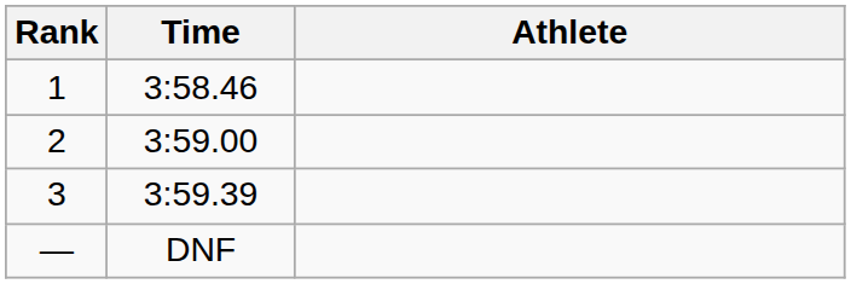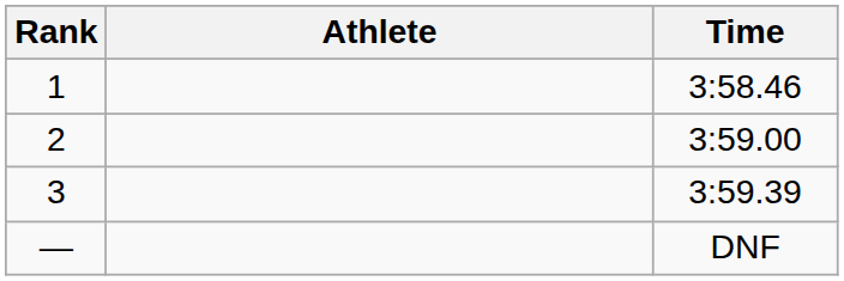columns swapped: Athlete <-> Time
